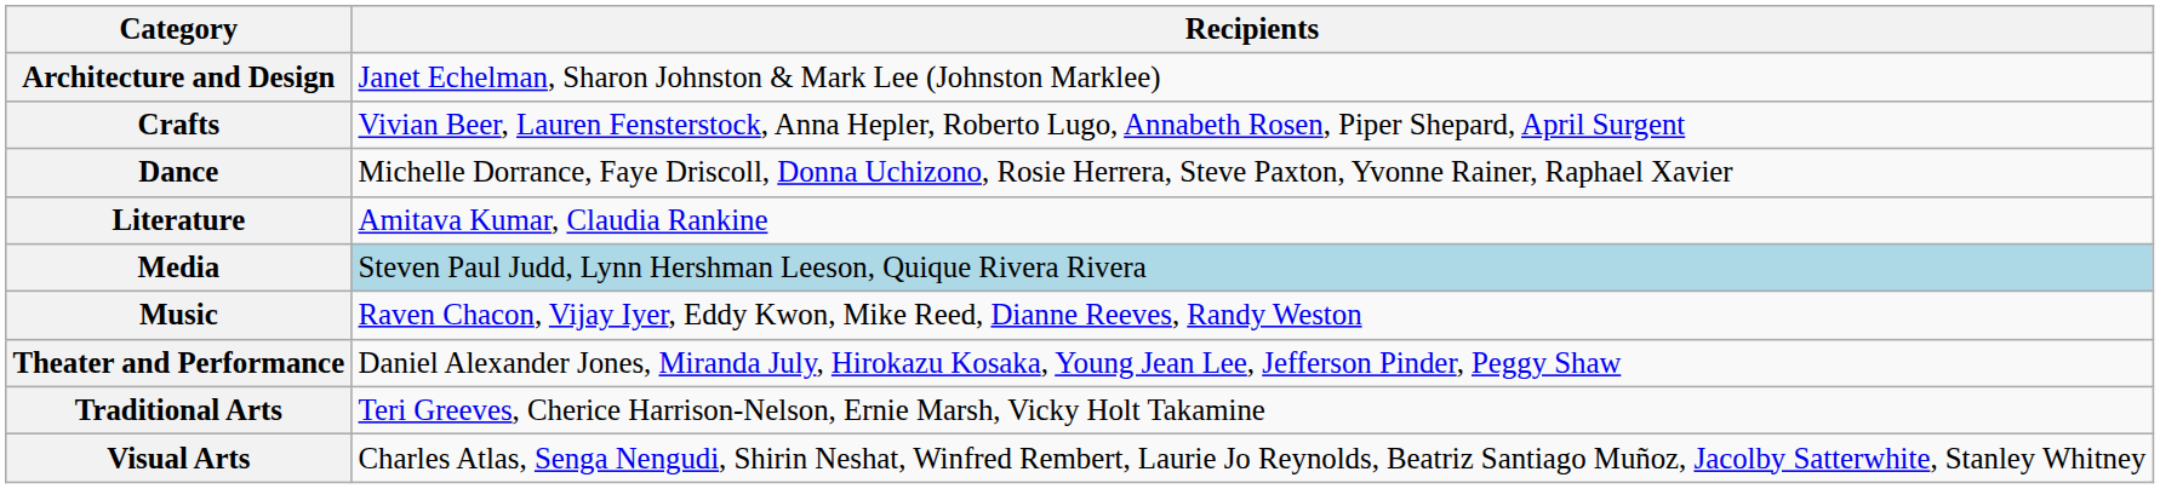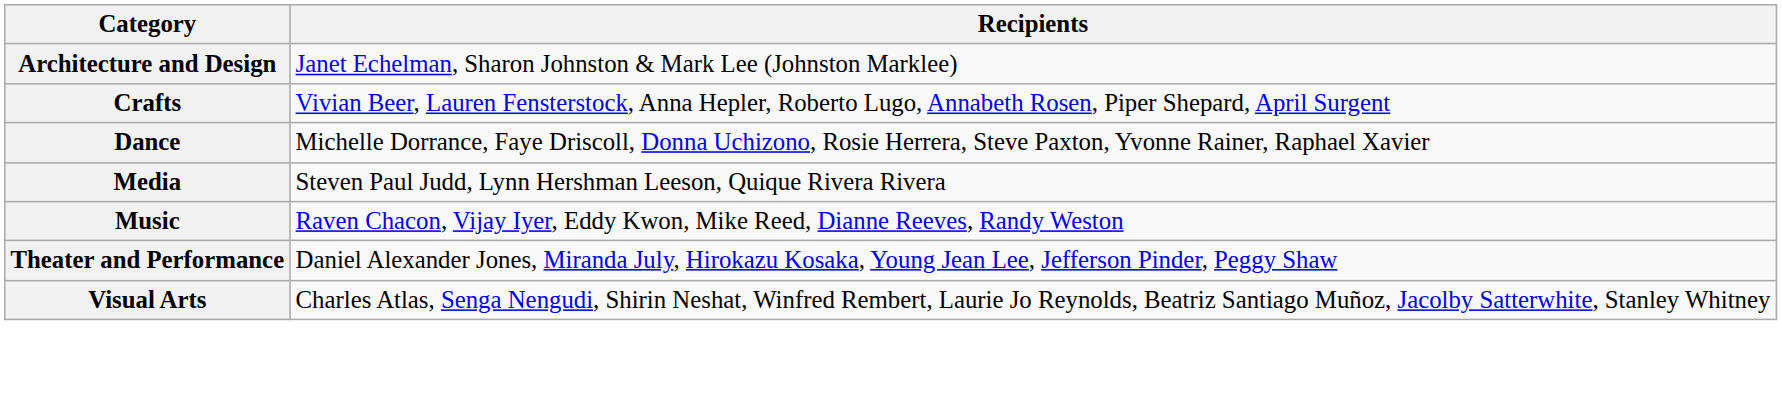- row: Literature | Amitava Kumar, Claudia Rankine
Media | Recipients: lightblue background -> no background
- row: Traditional Arts | Teri Greeves, Cherice Harrison-Nelson, Ernie Marsh, Vicky Holt Takamine
